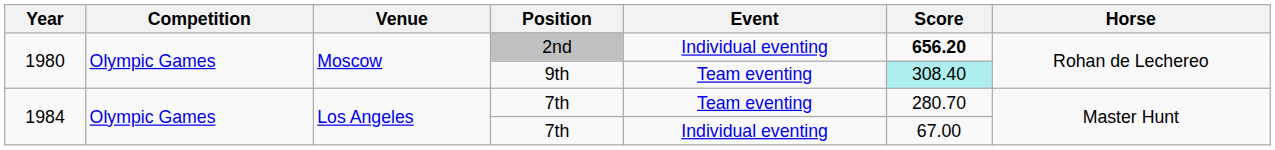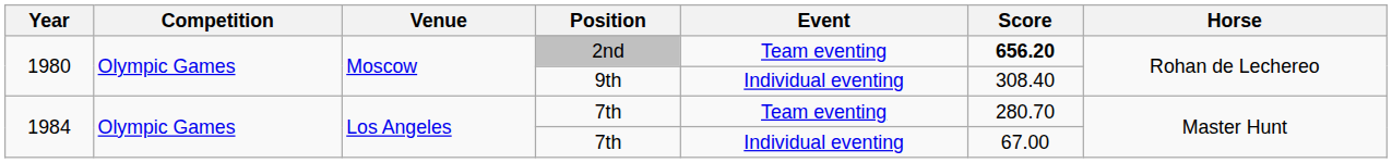2nd | Event: Individual eventing -> Team eventing
9th | Event: Team eventing -> Individual eventing
9th | Score: paleturquoise background -> no background
